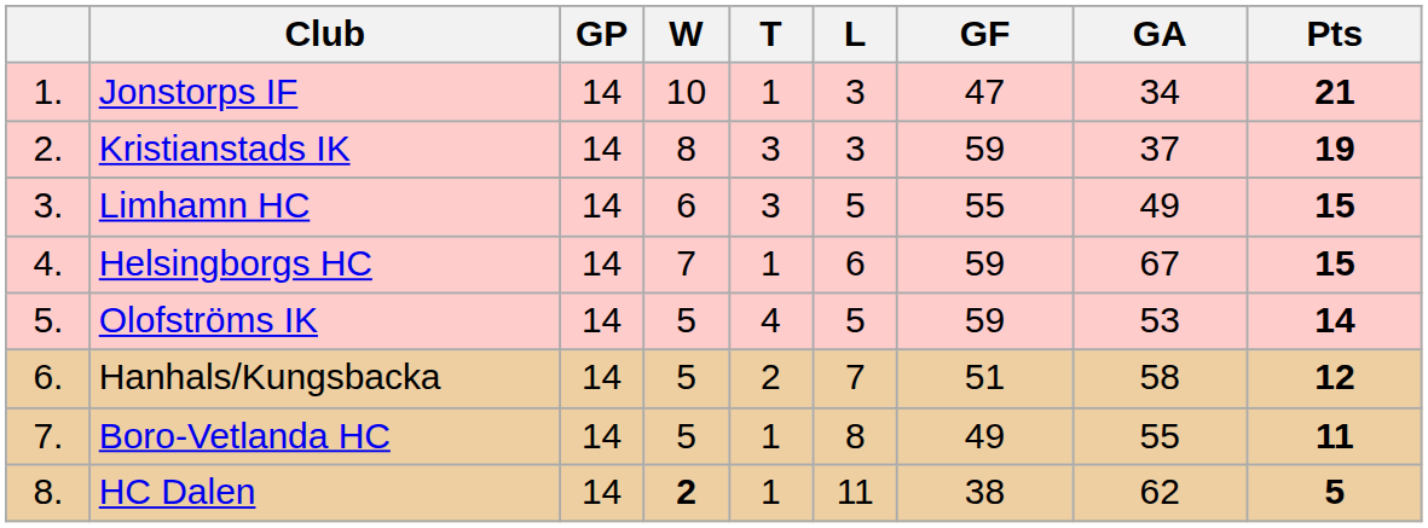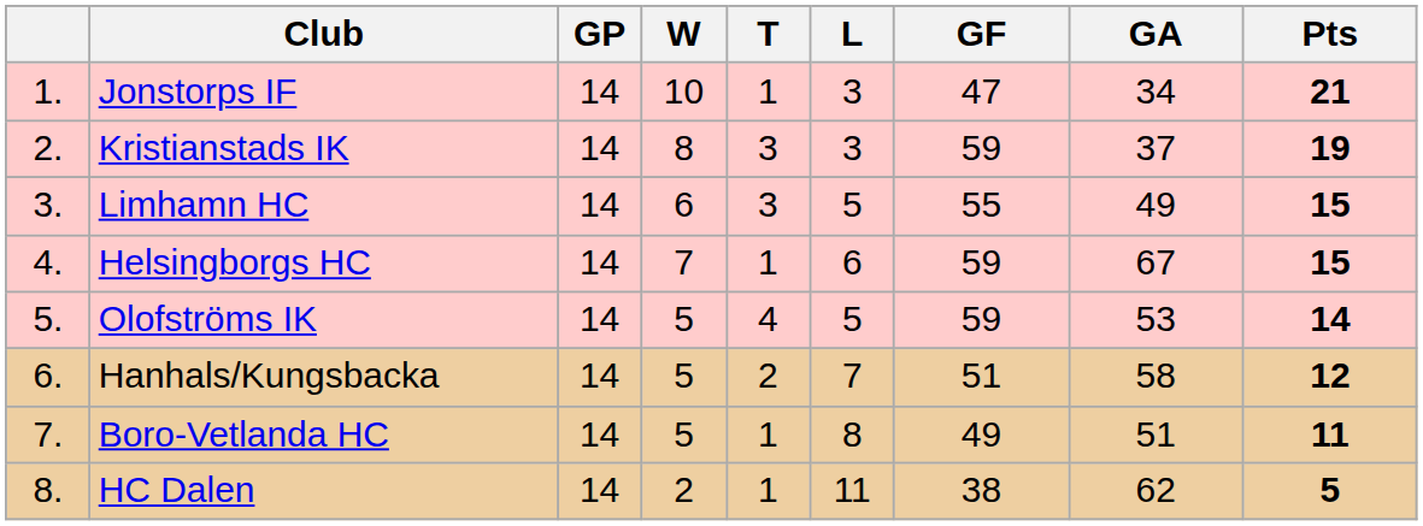Boro-Vetlanda HC | GA: 55 -> 51
HC Dalen | W: bold -> normal
